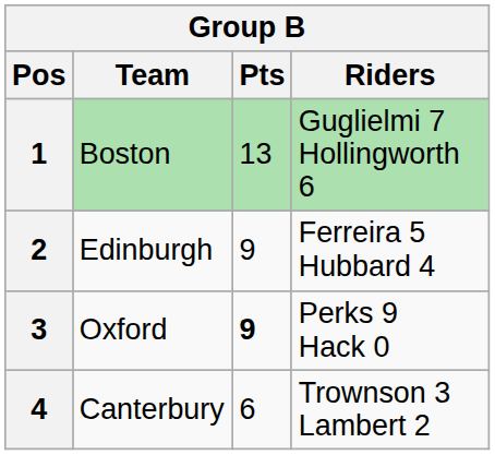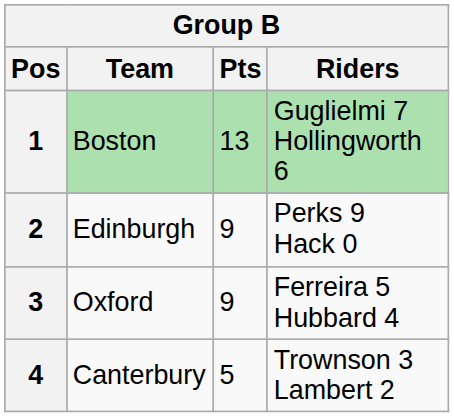2 | Riders: Ferreira 5 Hubbard 4 -> Perks 9 Hack 0
3 | Pts: bold -> normal
3 | Riders: Perks 9 Hack 0 -> Ferreira 5 Hubbard 4
4 | Pts: 6 -> 5
